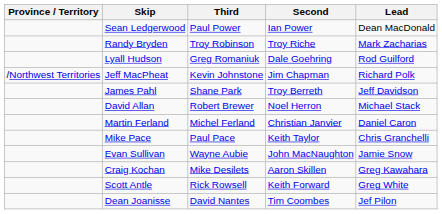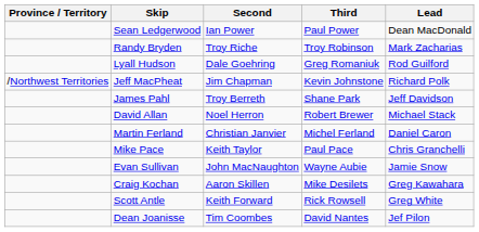columns swapped: Third <-> Second
